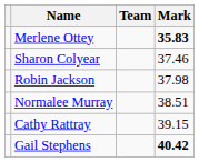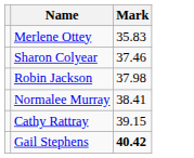- column: Team
Merlene Ottey | Mark: bold -> normal
Normalee Murray | Mark: 38.51 -> 38.41
